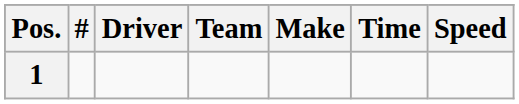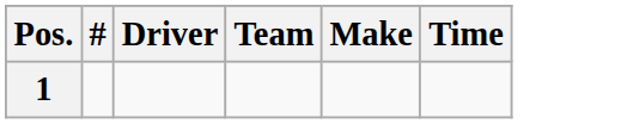- column: Speed
